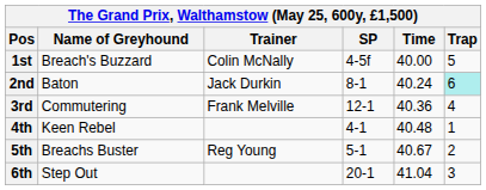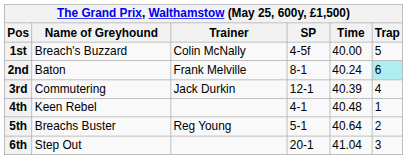2nd | Trainer: Jack Durkin -> Frank Melville
3rd | Trainer: Frank Melville -> Jack Durkin
3rd | Time: 40.36 -> 40.39
5th | Time: 40.67 -> 40.64
